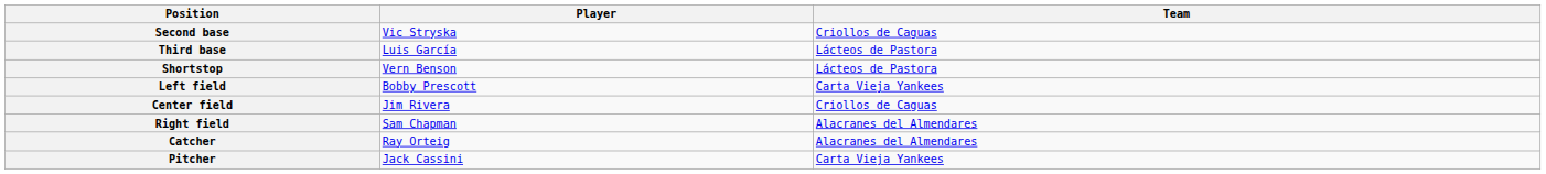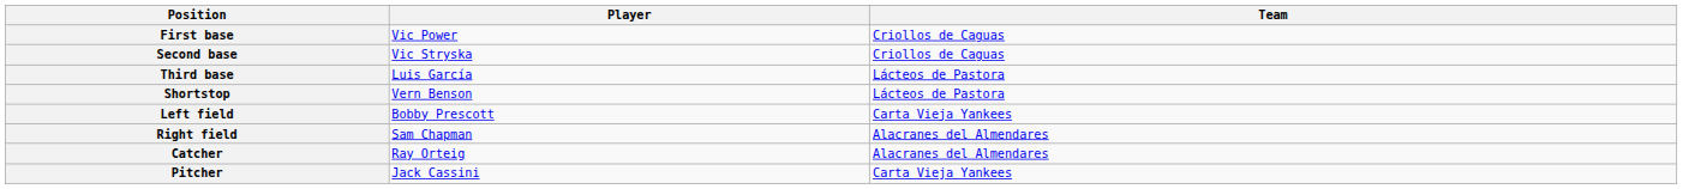+ row: First base | Vic Power | Criollos de Caguas
- row: Center field | Jim Rivera | Criollos de Caguas
